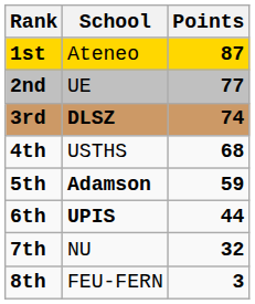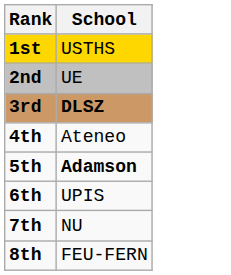- column: Points | 87 | 77 | 74 | 68 | 59 | 44 | 32 | 3
1st | School: Ateneo -> USTHS
4th | School: USTHS -> Ateneo
6th | School: bold -> normal
